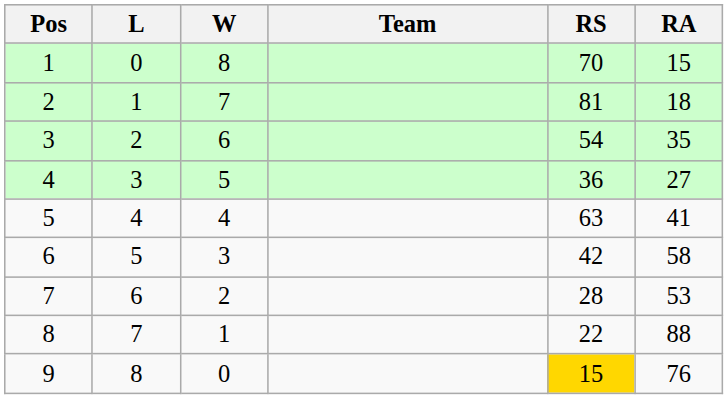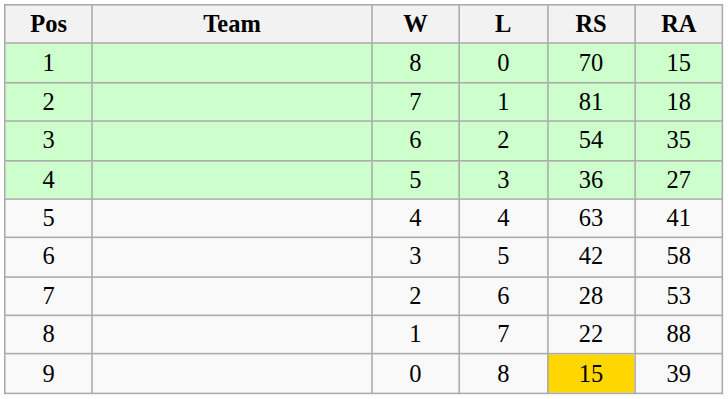columns swapped: Team <-> L
9 | RA: 76 -> 39
